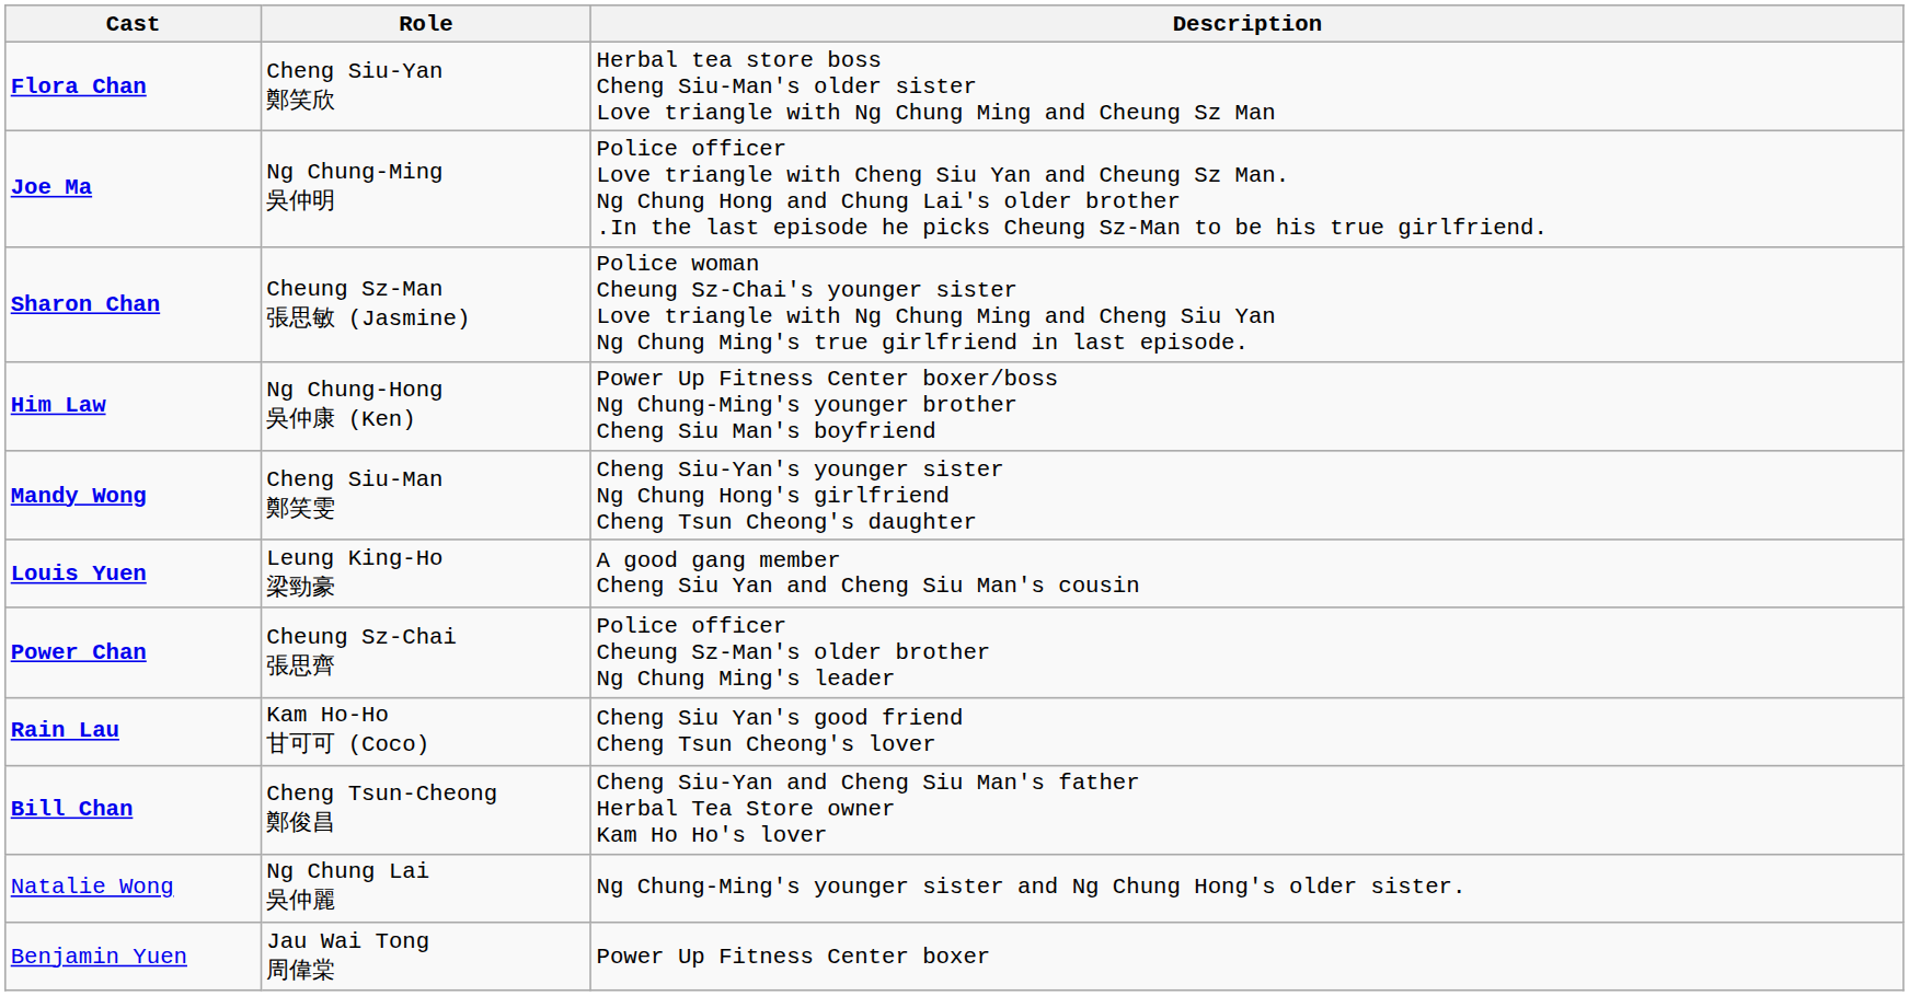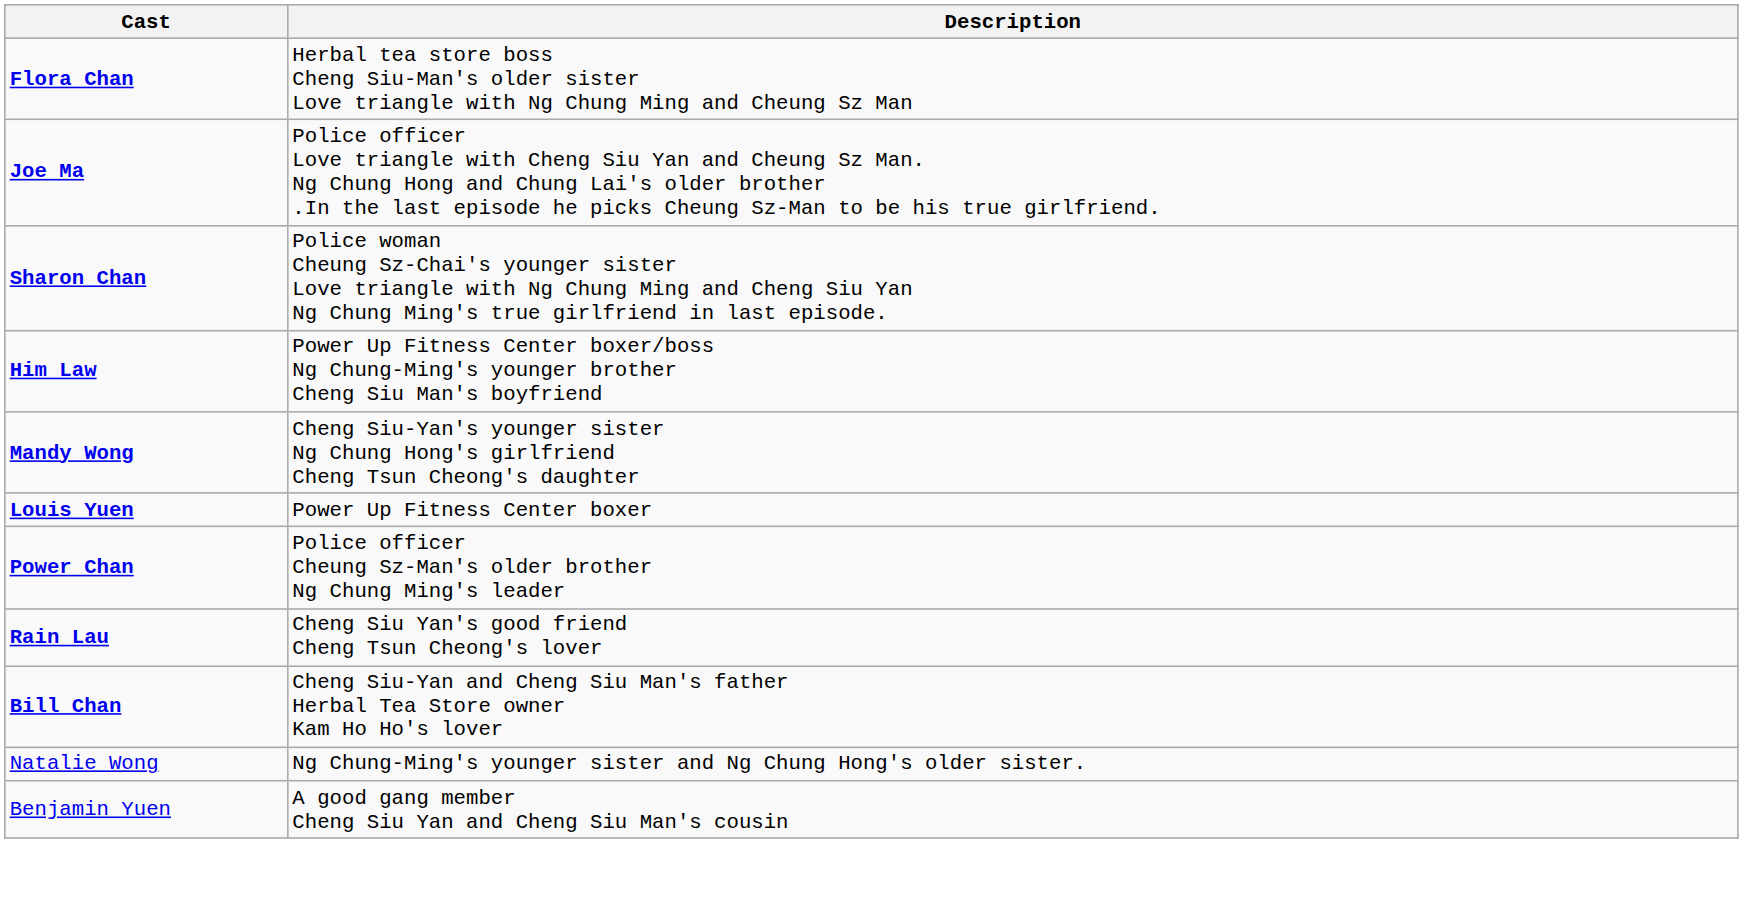- column: Role | Cheng Siu-Yan 鄭笑欣 | Ng Chung-Ming 吳仲明 | Cheung Sz-Man 張思敏 (Jasmine) | Ng Chung-Hong 吳仲康 (Ken) | Cheng Siu-Man 鄭笑雯 | Leung King-Ho 梁勁豪 | Cheung Sz-Chai 張思齊 | Kam Ho-Ho 甘可可 (Coco) | Cheng Tsun-Cheong 鄭俊昌 | Ng Chung Lai 吳仲麗 | Jau Wai Tong 周偉棠
Louis Yuen | Description: A good gang member Cheng Siu Yan and Cheng Siu Man's cousin -> Power Up Fitness Center boxer
Benjamin Yuen | Description: Power Up Fitness Center boxer -> A good gang member Cheng Siu Yan and Cheng Siu Man's cousin
